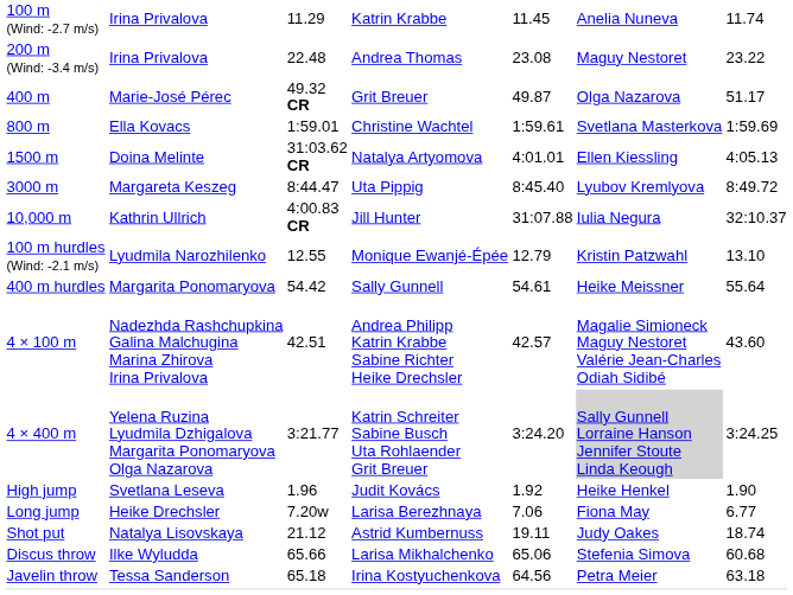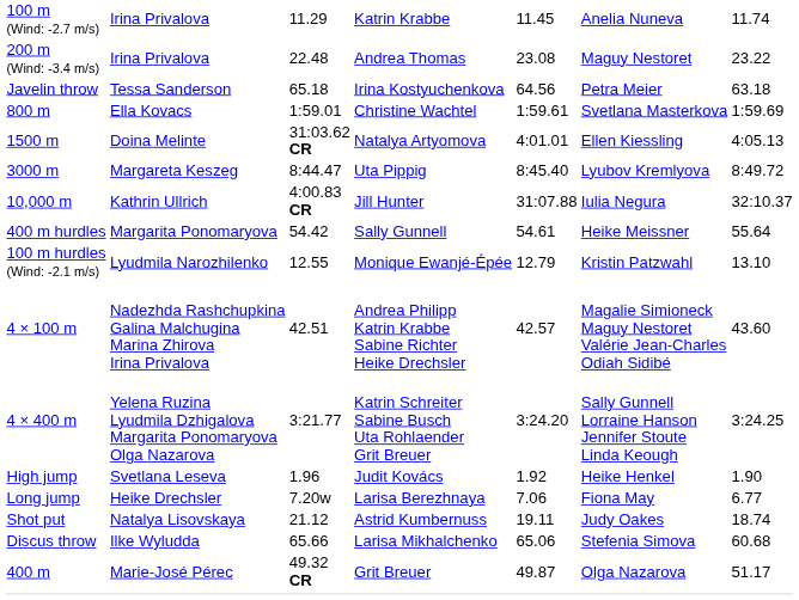rows swapped: 400 m <-> Javelin throw
rows swapped: 100 m hurdles (Wind: -2.1 m/s) <-> 400 m hurdles
4 × 400 m | column 6: lightgrey background -> no background
